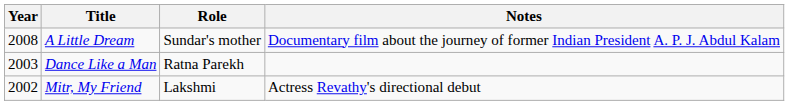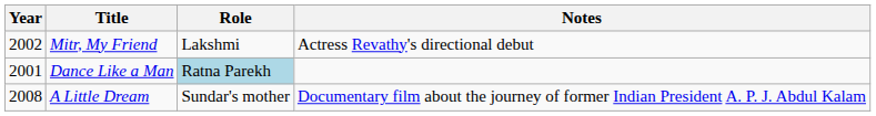rows swapped: Mitr, My Friend <-> A Little Dream
Dance Like a Man | Year: 2003 -> 2001
Dance Like a Man | Role: no background -> lightblue background
